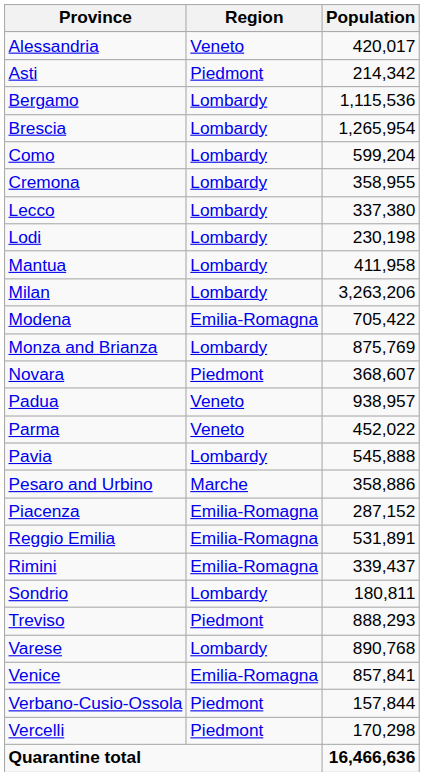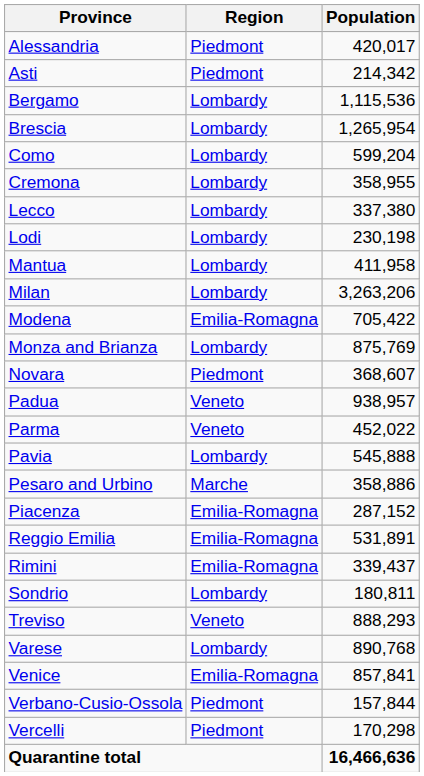Alessandria | Region: Veneto -> Piedmont
Treviso | Region: Piedmont -> Veneto
